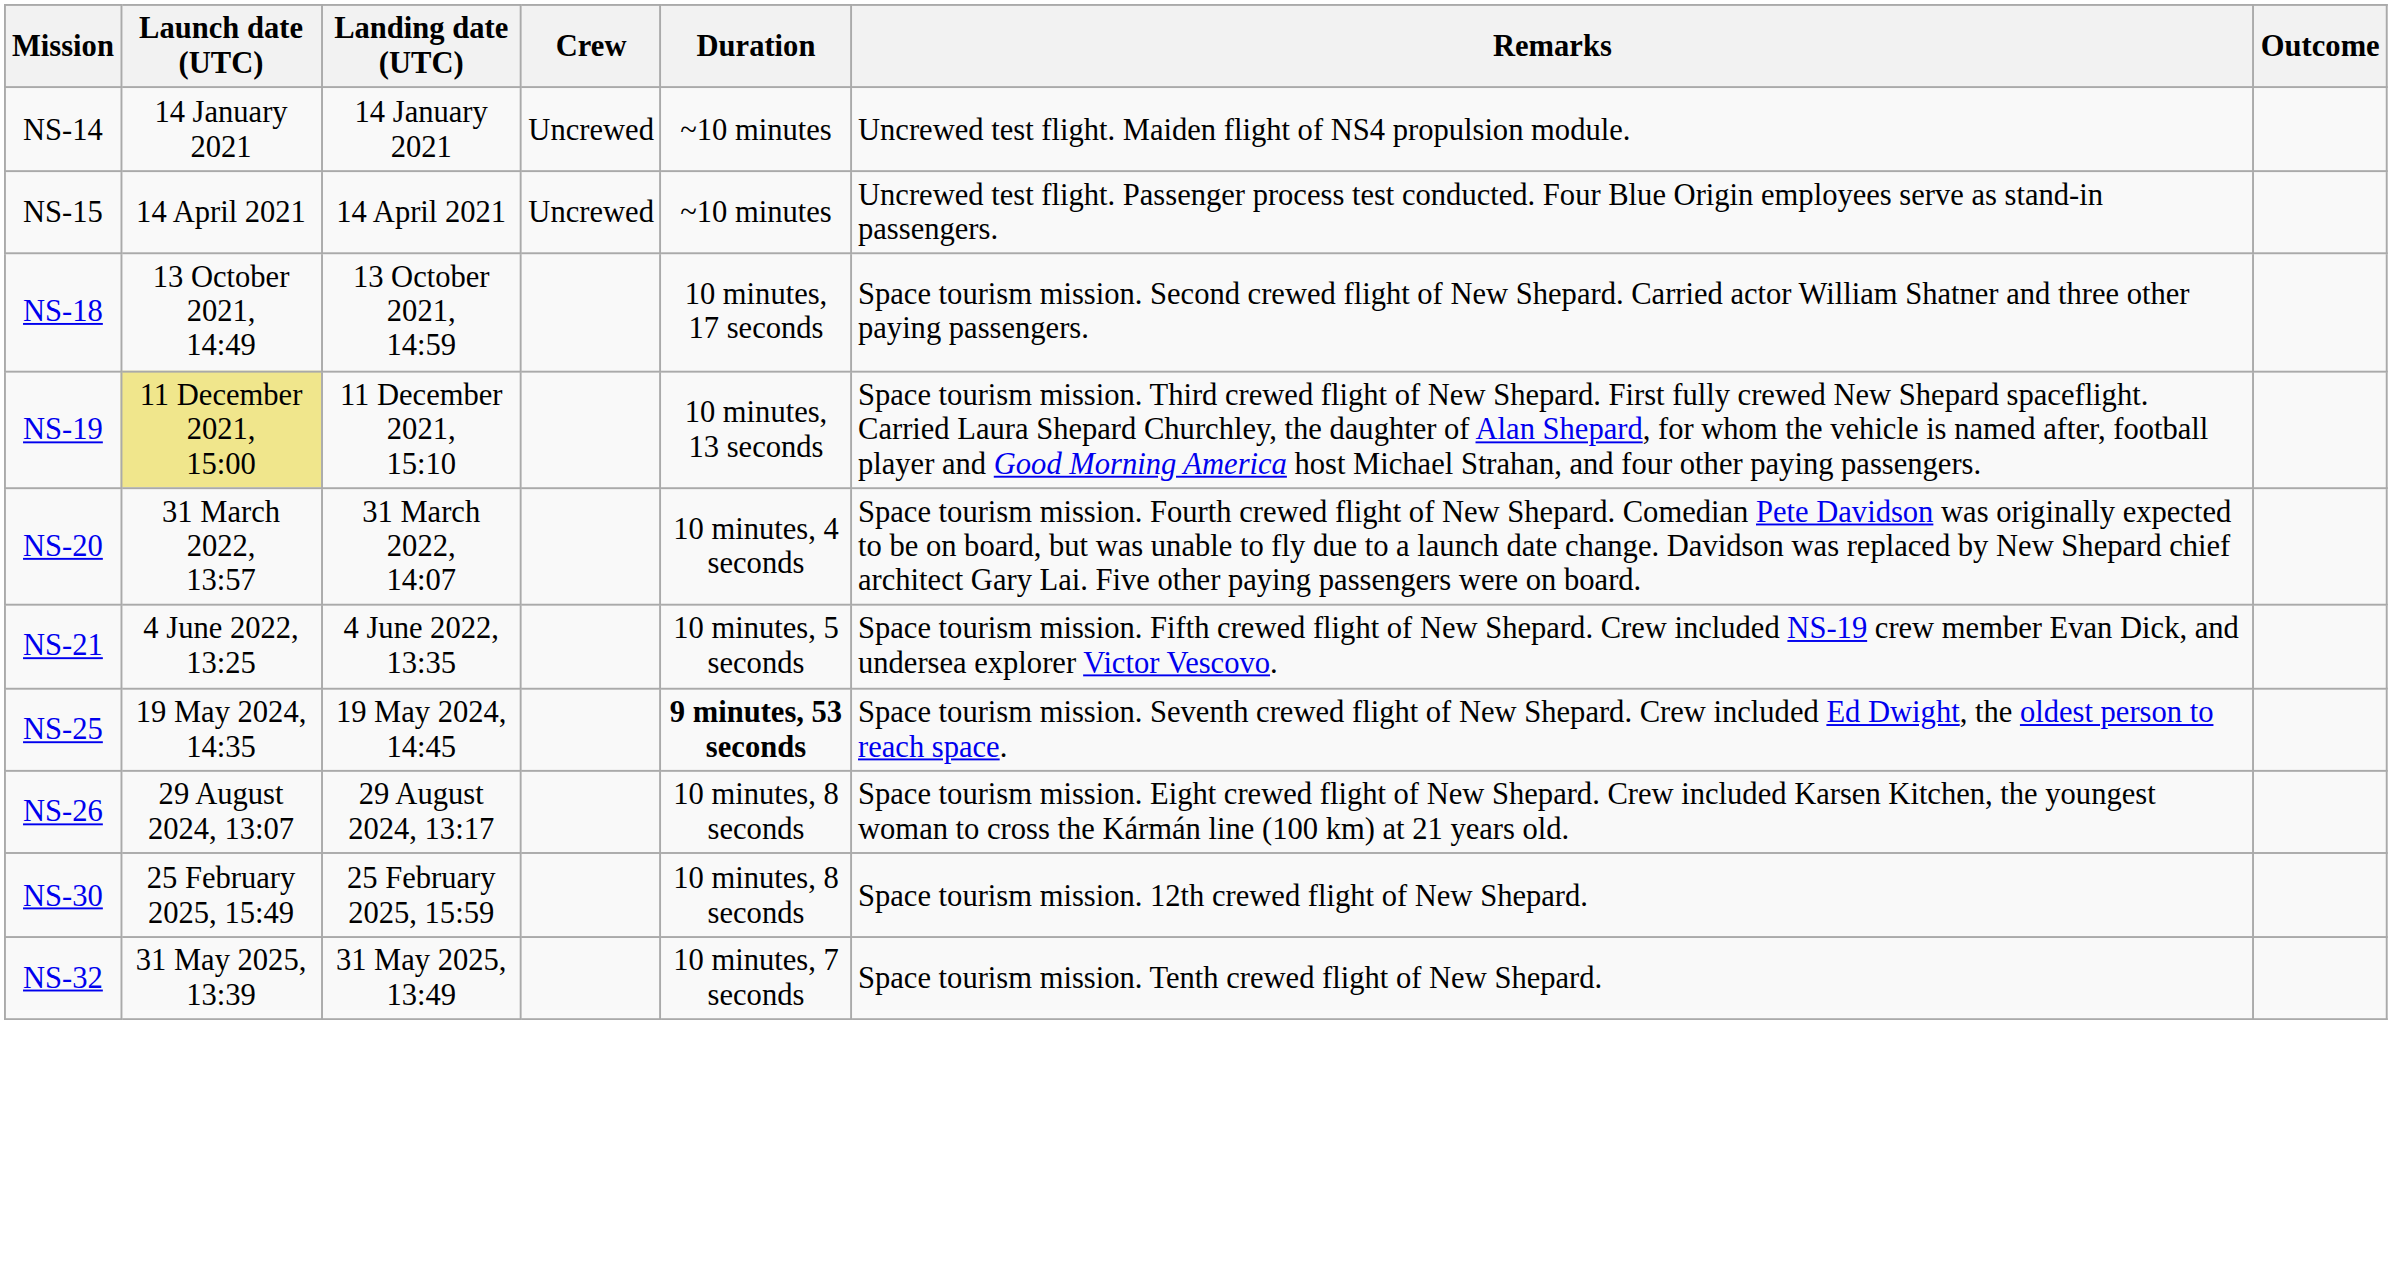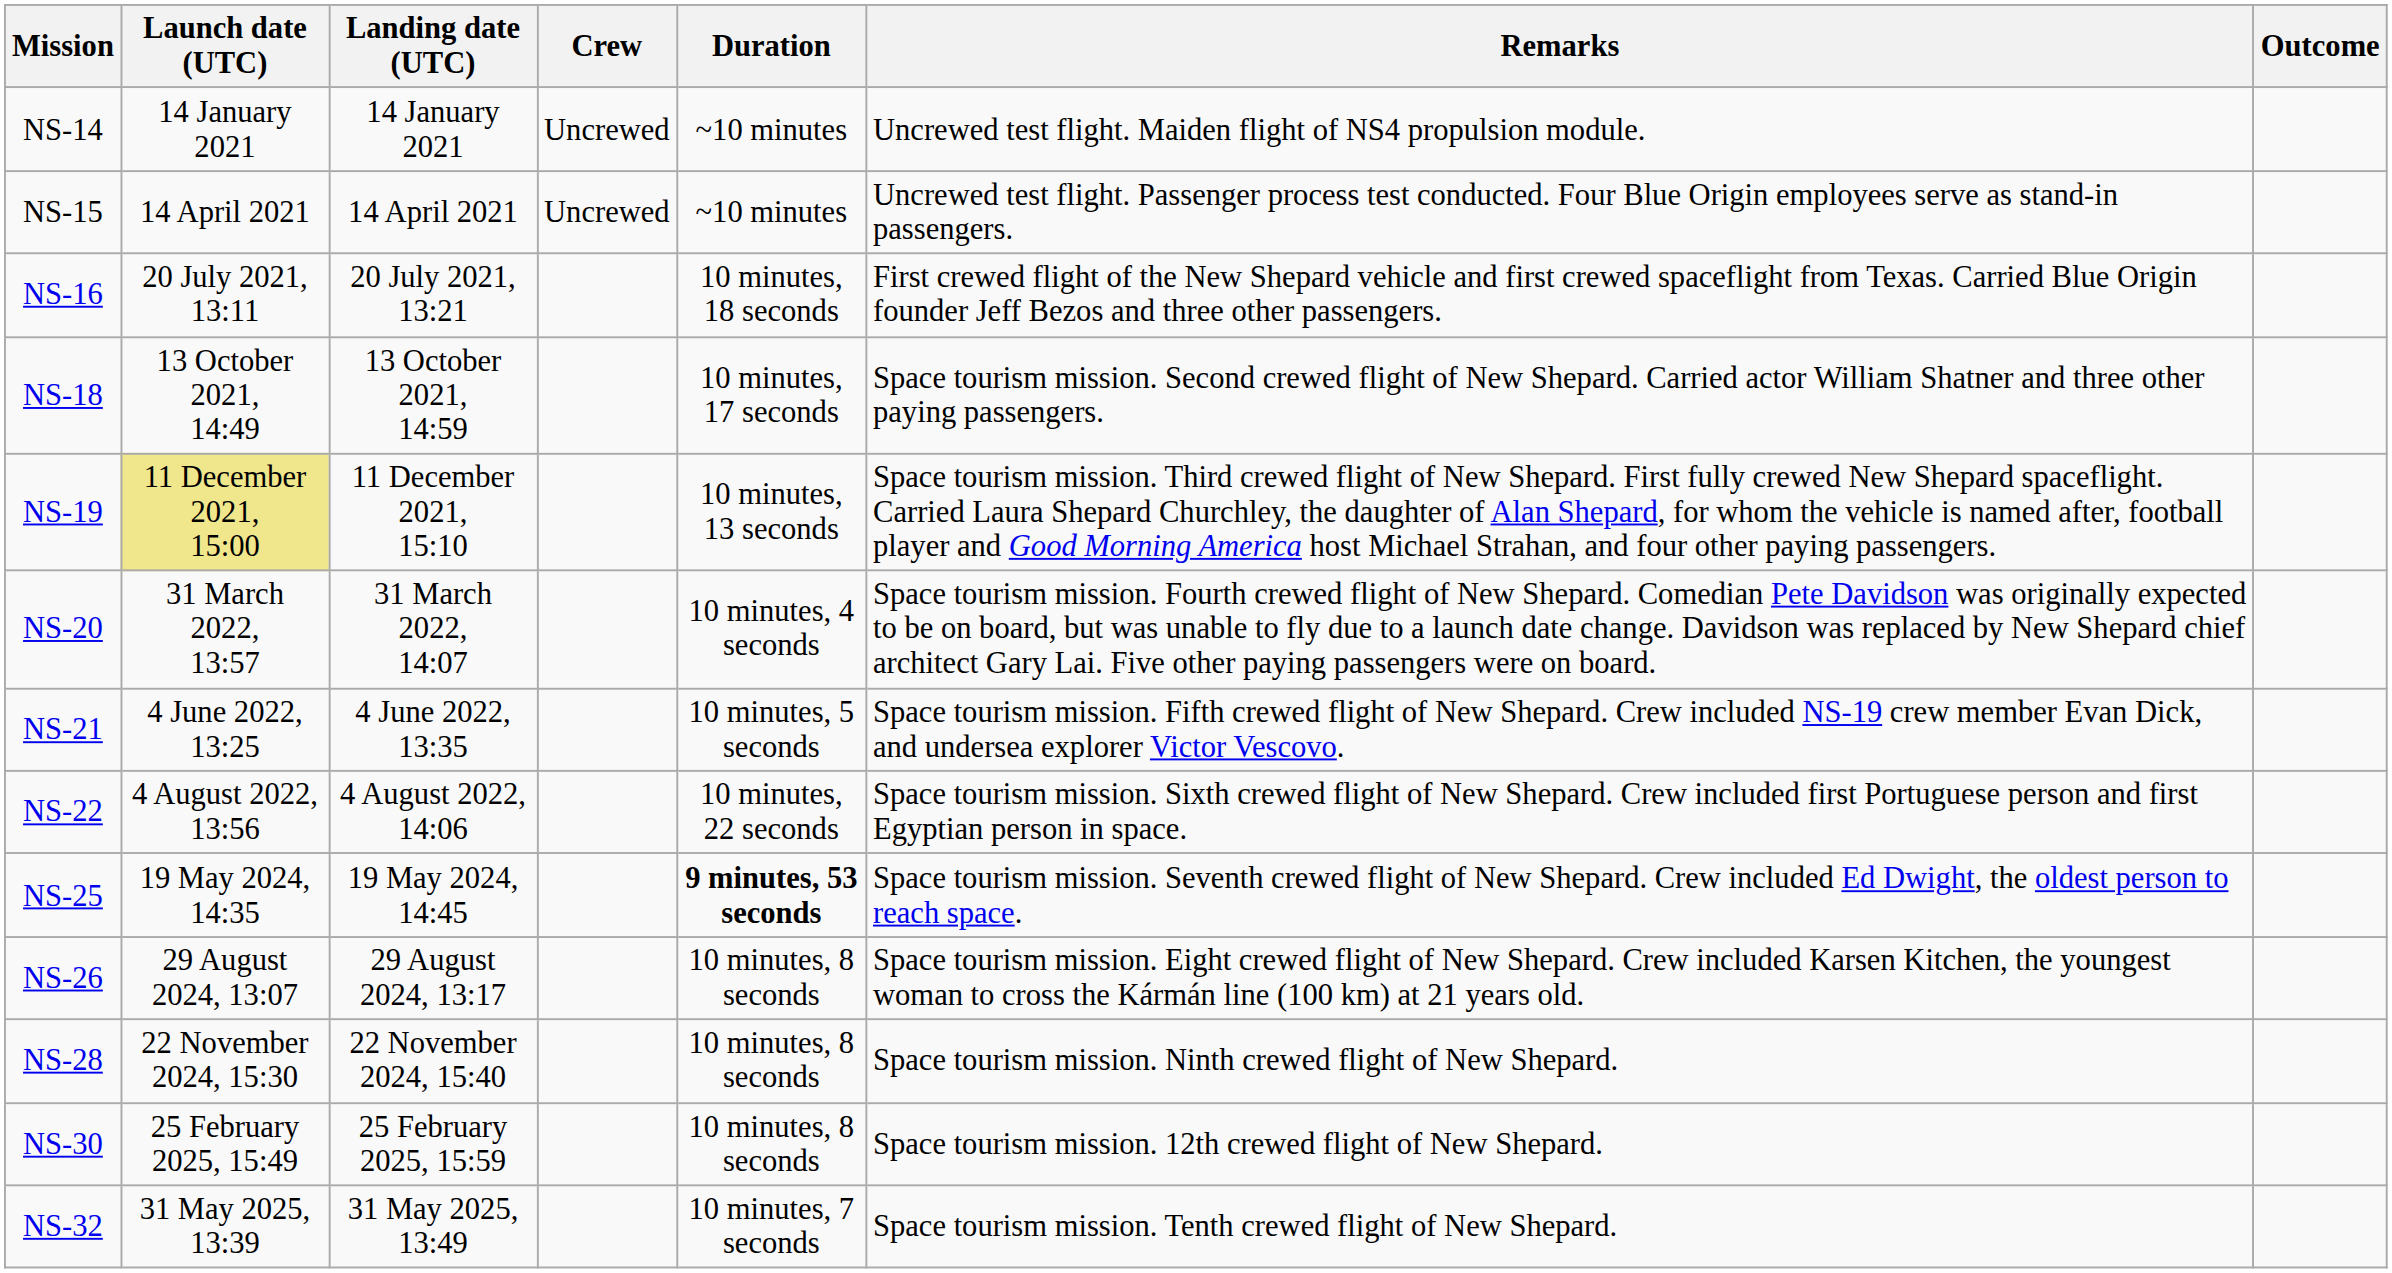+ row: NS-16 | 20 July 2021, 13:11 | 20 July 2021, 13:21 | 10 minutes, 18 seconds | First crewed flight of the New Shepard vehicle and first crewed spaceflight from Texas. Carried Blue Origin founder Jeff Bezos and three other passengers.
+ row: NS-22 | 4 August 2022, 13:56 | 4 August 2022, 14:06 | 10 minutes, 22 seconds | Space tourism mission. Sixth crewed flight of New Shepard. Crew included first Portuguese person and first Egyptian person in space.
+ row: NS-28 | 22 November 2024, 15:30 | 22 November 2024, 15:40 | 10 minutes, 8 seconds | Space tourism mission. Ninth crewed flight of New Shepard.
